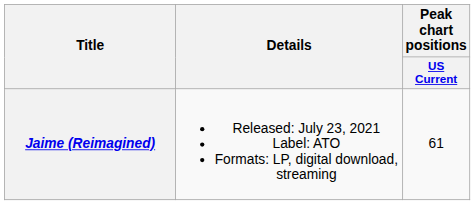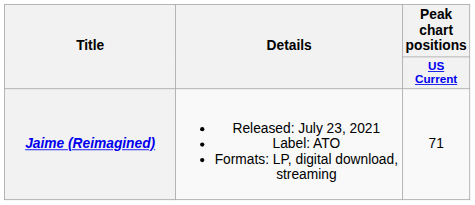Jaime (Reimagined) | Peak chart positions / US Current: 61 -> 71
